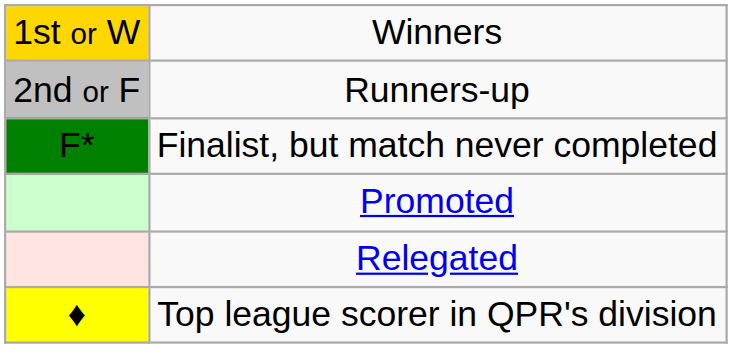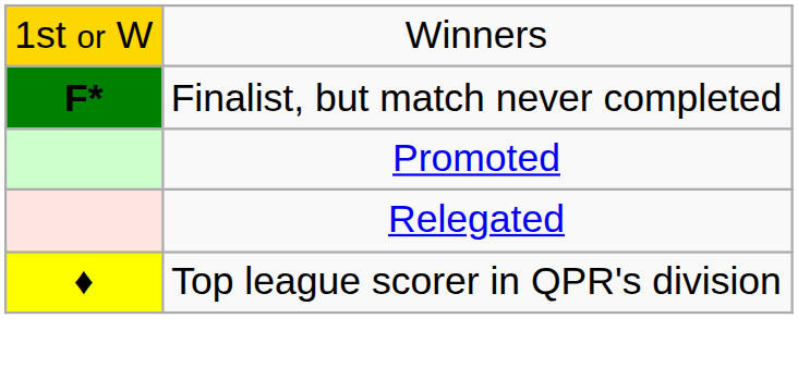- row: 2nd or F | Runners-up
Finalist, but match never completed | column 1: normal -> bold
